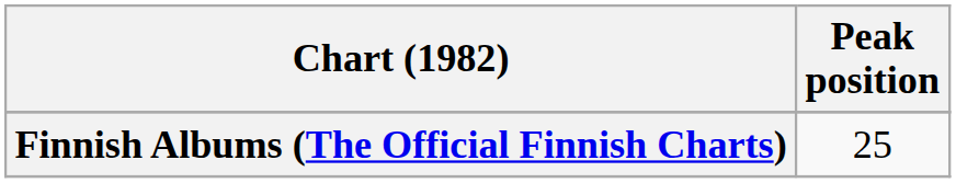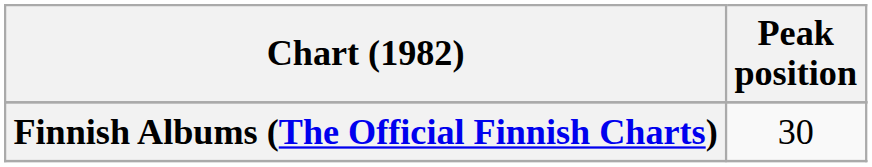Finnish Albums (The Official Finnish Charts) | Peak position: 25 -> 30
